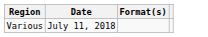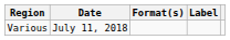+ column: Label
